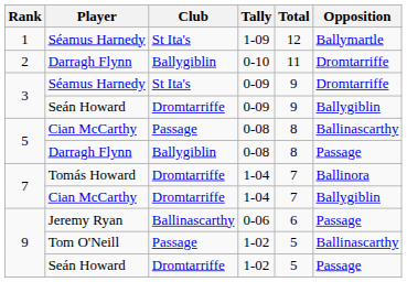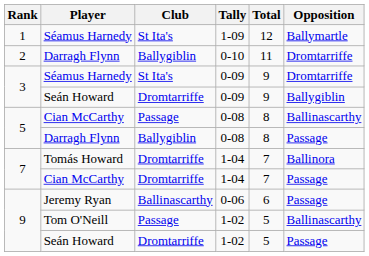Cian McCarthy / 1-04 | Opposition: Ballygiblin -> Passage
